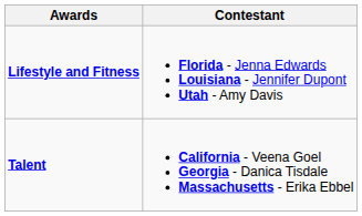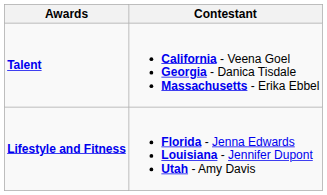rows swapped: Lifestyle and Fitness <-> Talent
